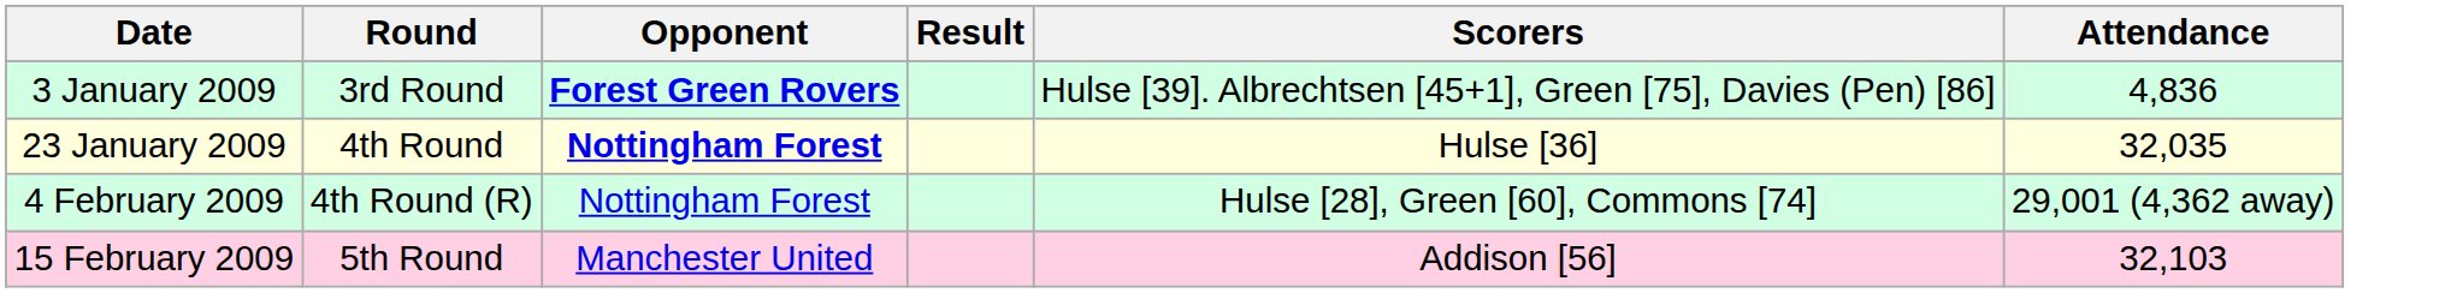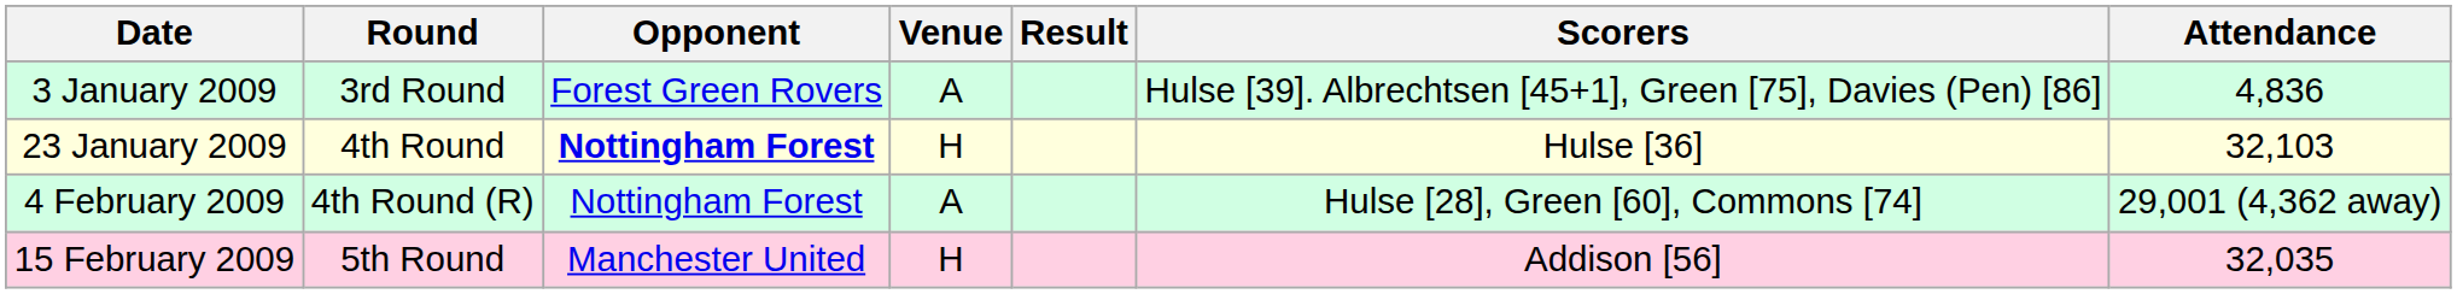+ column: Venue | A | H | A | H
3 January 2009 | Opponent: bold -> normal
23 January 2009 | Attendance: 32,035 -> 32,103
15 February 2009 | Attendance: 32,103 -> 32,035
